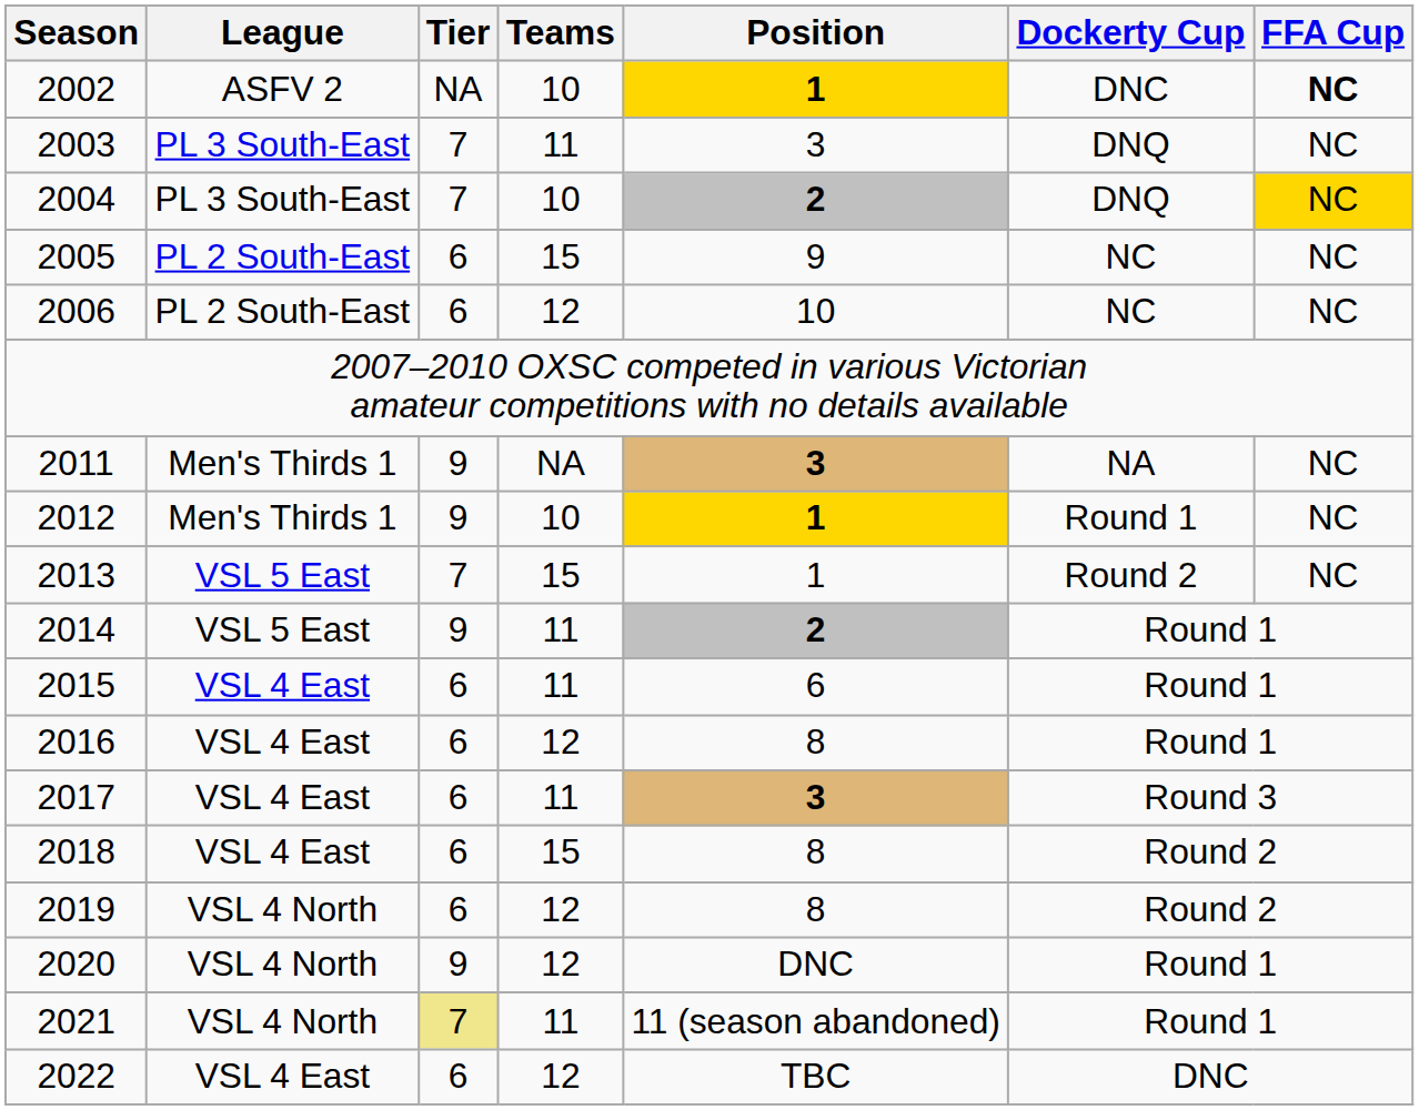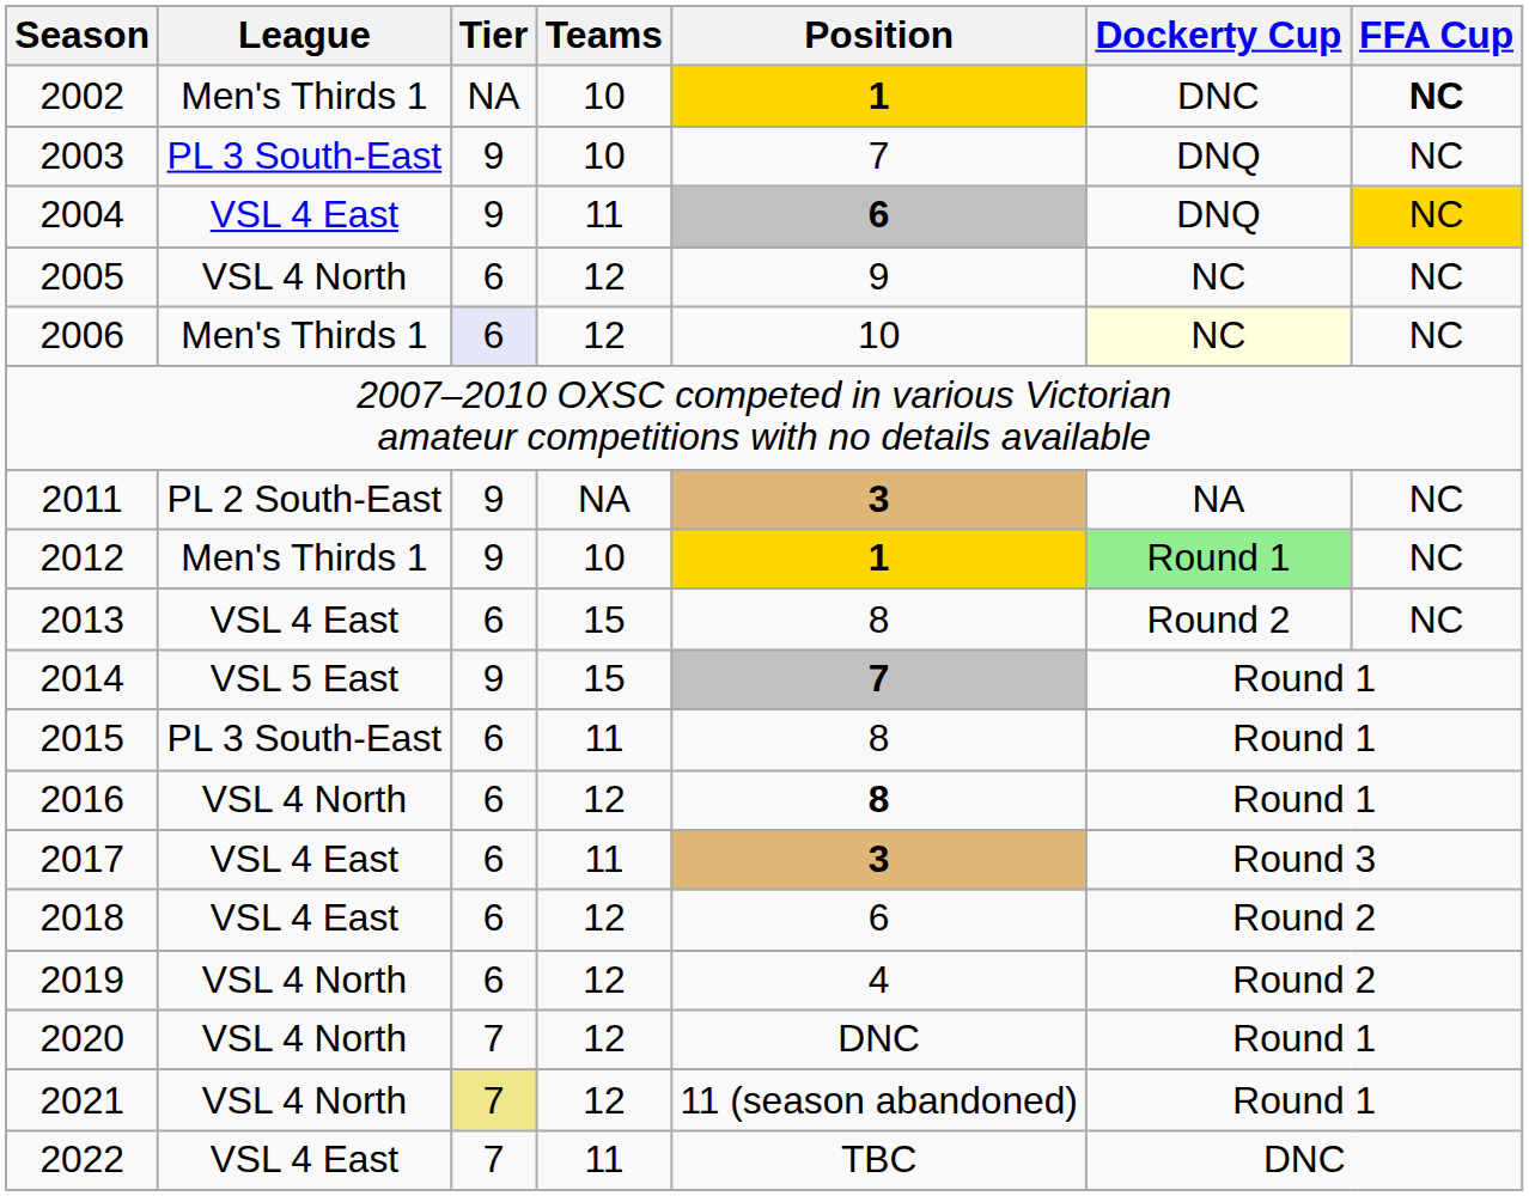2002 | League: ASFV 2 -> Men's Thirds 1
2003 | Tier: 7 -> 9
2003 | Teams: 11 -> 10
2003 | Position: 3 -> 7
2004 | League: PL 3 South-East -> VSL 4 East
2004 | Tier: 7 -> 9
2004 | Teams: 10 -> 11
2004 | Position: 2 -> 6
2005 | League: PL 2 South-East -> VSL 4 North
2005 | Teams: 15 -> 12
2006 | League: PL 2 South-East -> Men's Thirds 1
2006 | Tier: no background -> lavender background
2006 | Dockerty Cup: no background -> lightyellow background
2011 | League: Men's Thirds 1 -> PL 2 South-East
2012 | Dockerty Cup: no background -> lightgreen background
2013 | League: VSL 5 East -> VSL 4 East
2013 | Tier: 7 -> 6
2013 | Position: 1 -> 8
2014 | Teams: 11 -> 15
2014 | Position: 2 -> 7
2015 | League: VSL 4 East -> PL 3 South-East
2015 | Position: 6 -> 8
2016 | League: VSL 4 East -> VSL 4 North
2016 | Position: normal -> bold
2018 | Teams: 15 -> 12
2018 | Position: 8 -> 6
2019 | Position: 8 -> 4
2020 | Tier: 9 -> 7
2021 | Teams: 11 -> 12
2022 | Tier: 6 -> 7
2022 | Teams: 12 -> 11
